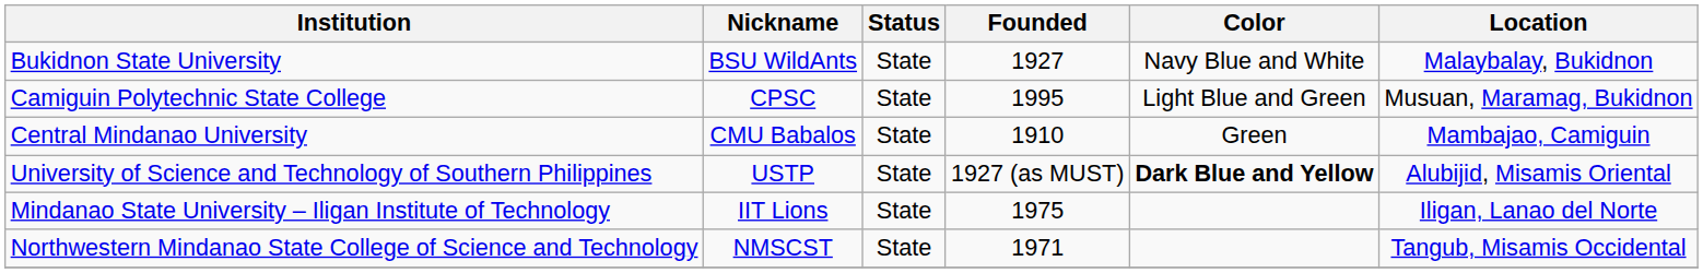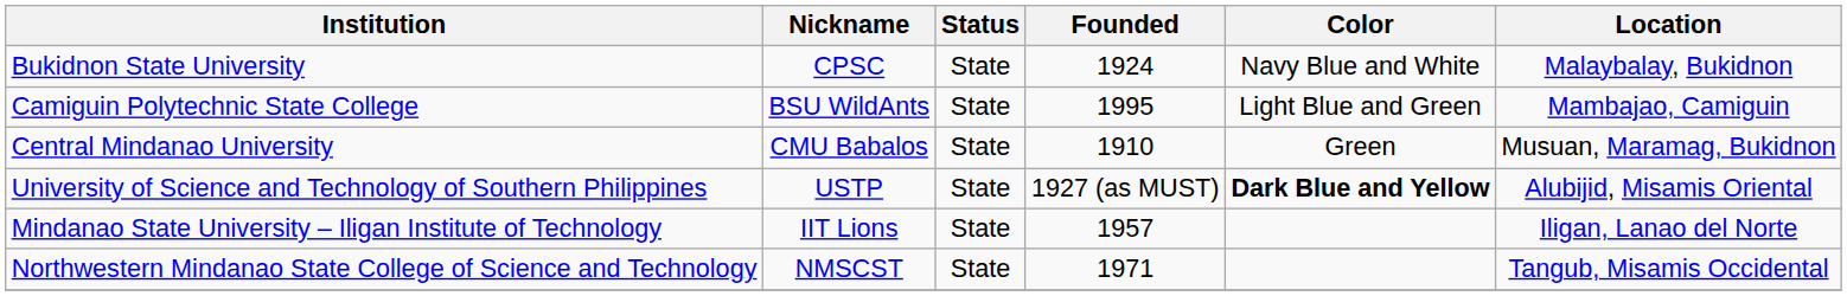Bukidnon State University | Nickname: BSU WildAnts -> CPSC
Bukidnon State University | Founded: 1927 -> 1924
Camiguin Polytechnic State College | Nickname: CPSC -> BSU WildAnts
Camiguin Polytechnic State College | Location: Musuan, Maramag, Bukidnon -> Mambajao, Camiguin
Central Mindanao University | Location: Mambajao, Camiguin -> Musuan, Maramag, Bukidnon
Mindanao State University – Iligan Institute of Technology | Founded: 1975 -> 1957
